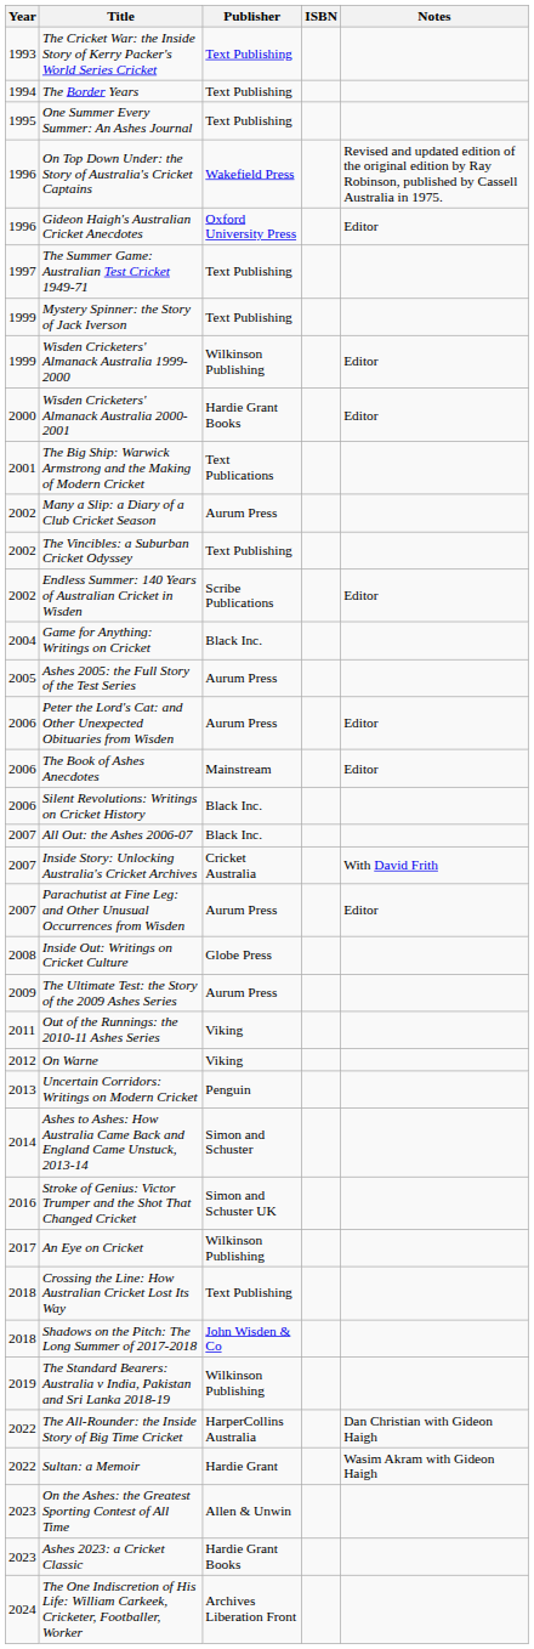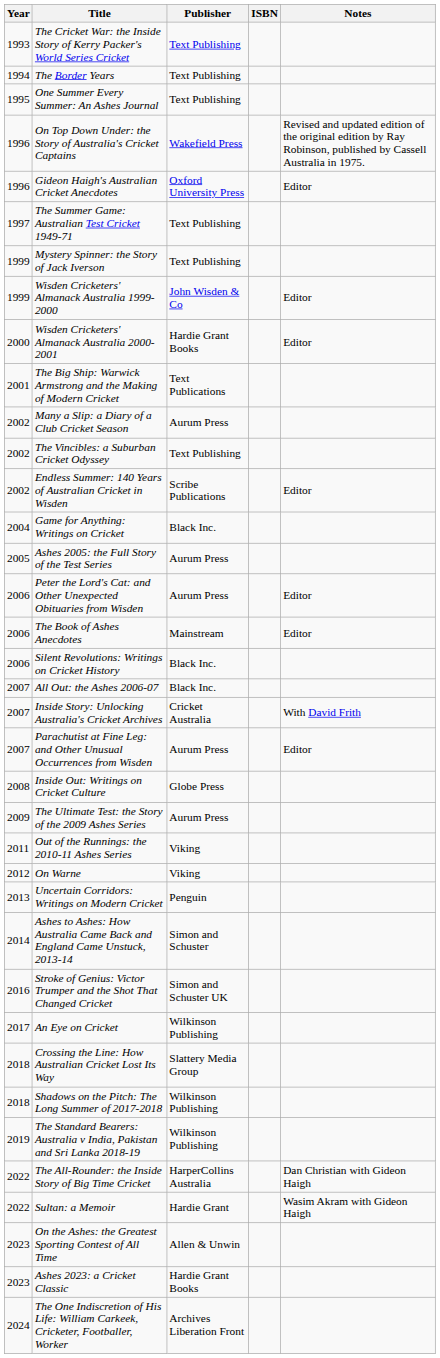Wisden Cricketers' Almanack Australia 1999-2000 | Publisher: Wilkinson Publishing -> John Wisden & Co
Crossing the Line: How Australian Cricket Lost Its Way | Publisher: Text Publishing -> Slattery Media Group
Shadows on the Pitch: The Long Summer of 2017-2018 | Publisher: John Wisden & Co -> Wilkinson Publishing
